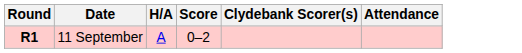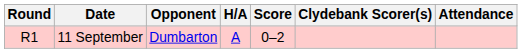+ column: Opponent | Dumbarton
11 September | Round: bold -> normal
